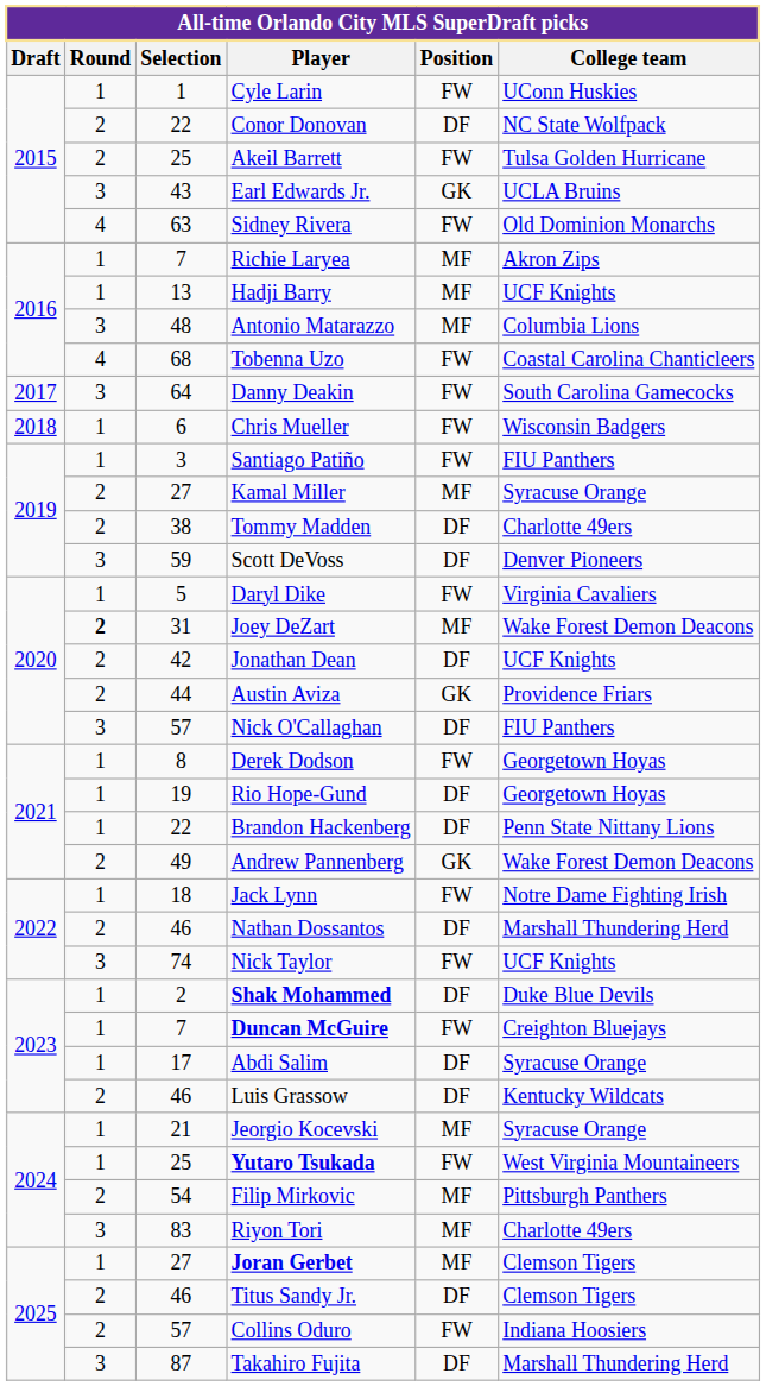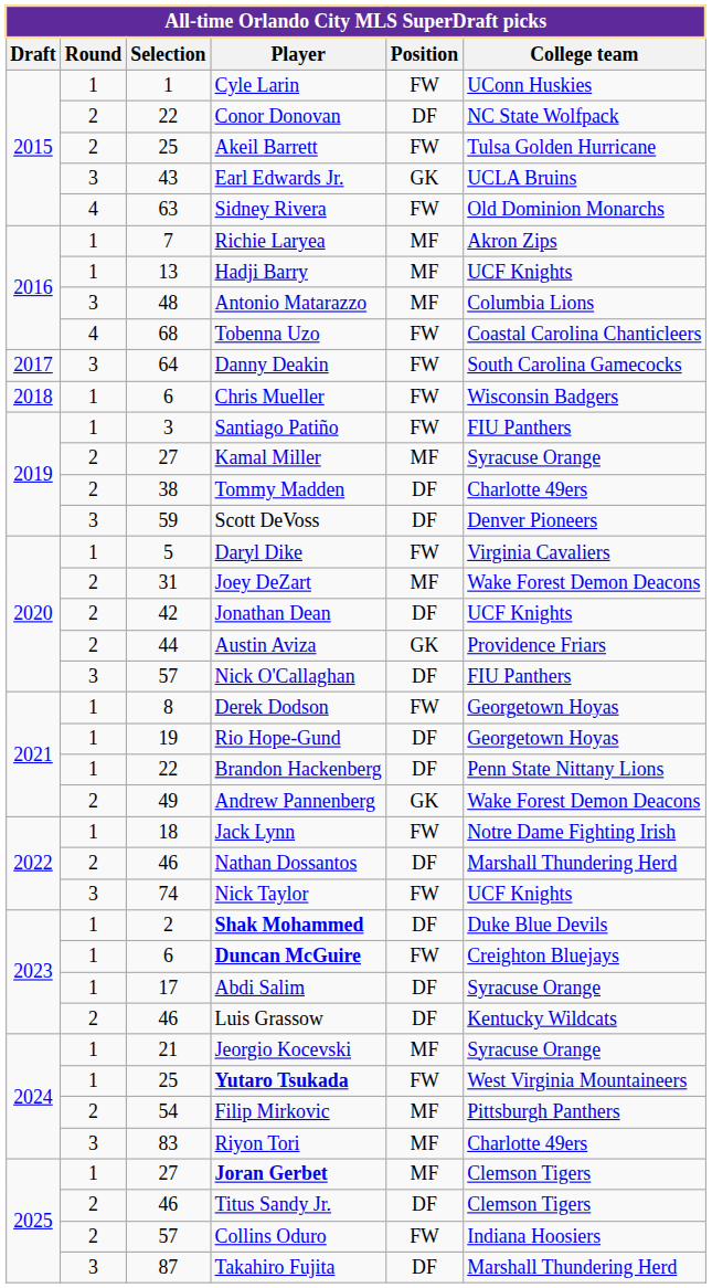Joey DeZart | Round: bold -> normal
Duncan McGuire | Selection: 7 -> 6
